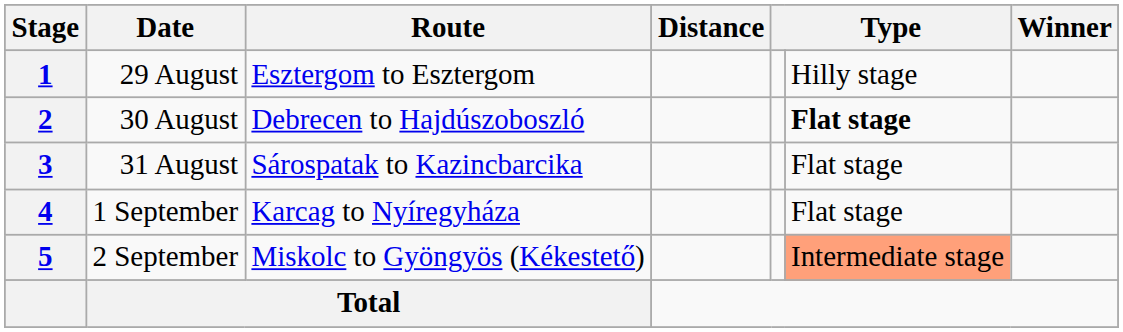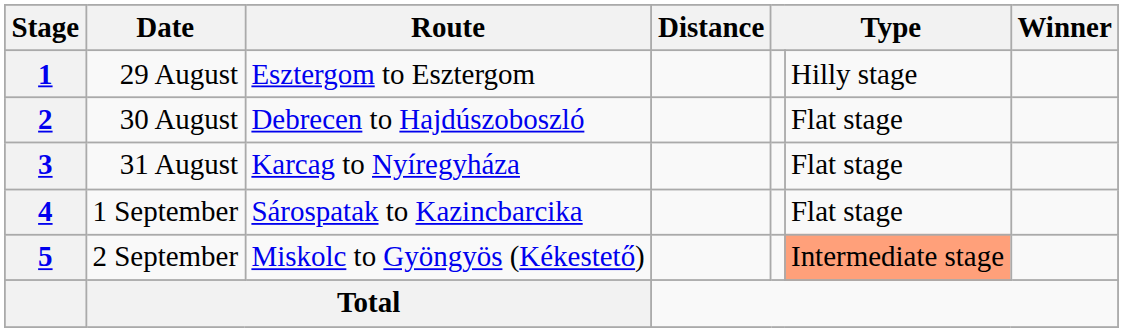30 August | column 6: bold -> normal
31 August | Route: Sárospatak to Kazincbarcika -> Karcag to Nyíregyháza
1 September | Route: Karcag to Nyíregyháza -> Sárospatak to Kazincbarcika
